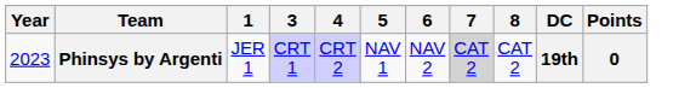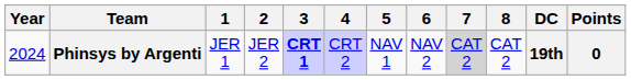+ column: 2 | JER 2
Phinsys by Argenti | Year: 2023 -> 2024
Phinsys by Argenti | 3: normal -> bold
